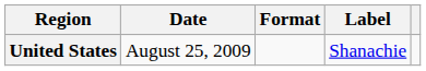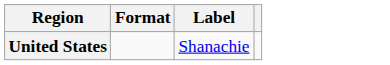- column: Date | August 25, 2009
